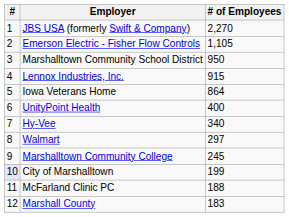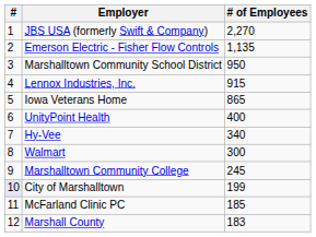Emerson Electric - Fisher Flow Controls | # of Employees: 1,105 -> 1,135
Iowa Veterans Home | # of Employees: 864 -> 865
Walmart | # of Employees: 297 -> 300
McFarland Clinic PC | # of Employees: 188 -> 185
